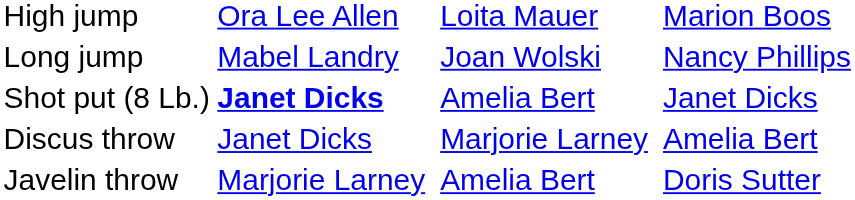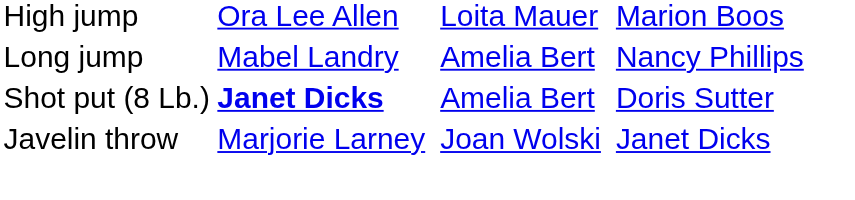Long jump | column 4: Joan Wolski -> Amelia Bert
Shot put (8 Lb.) | column 6: Janet Dicks -> Doris Sutter
- row: Discus throw | Janet Dicks | Marjorie Larney | Amelia Bert
Javelin throw | column 4: Amelia Bert -> Joan Wolski
Javelin throw | column 6: Doris Sutter -> Janet Dicks
